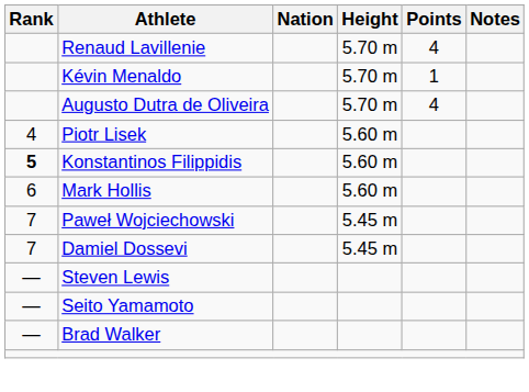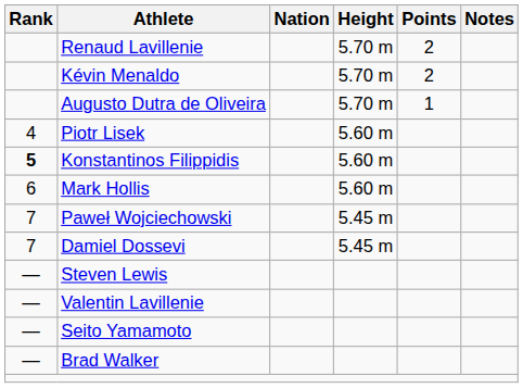Renaud Lavillenie | Points: 4 -> 2
Kévin Menaldo | Points: 1 -> 2
Augusto Dutra de Oliveira | Points: 4 -> 1
+ row: — | Valentin Lavillenie
